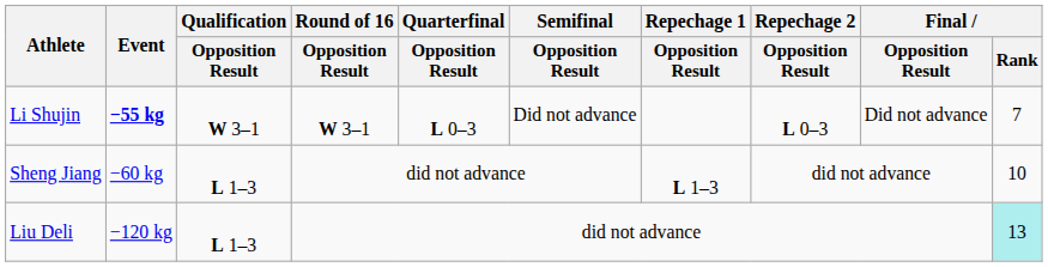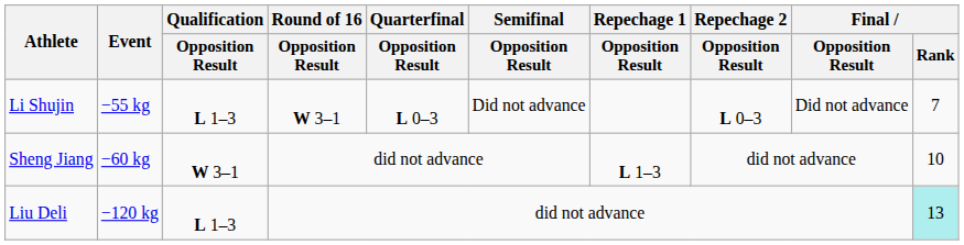Li Shujin | Event: bold -> normal
Li Shujin | Qualification / Opposition Result: W 3–1 -> L 1–3
Sheng Jiang | Qualification / Opposition Result: L 1–3 -> W 3–1
